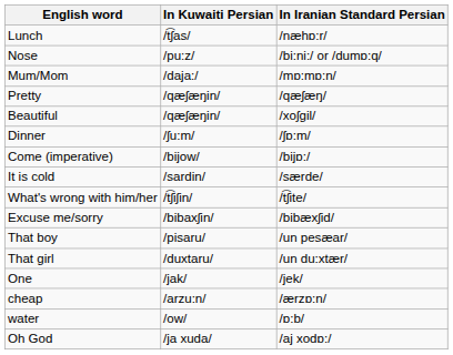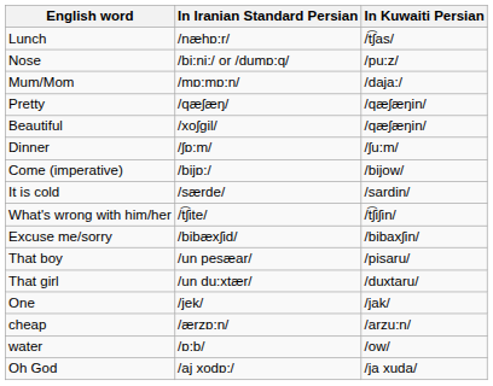columns swapped: In Iranian Standard Persian <-> In Kuwaiti Persian
